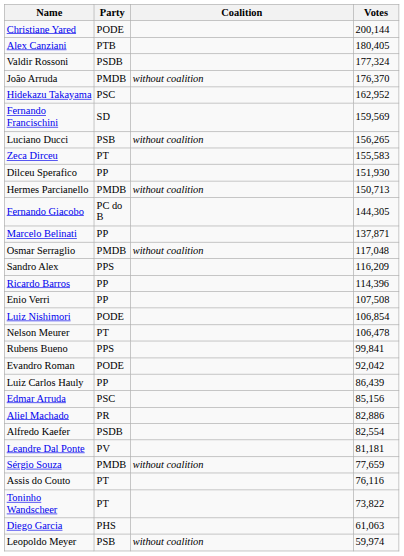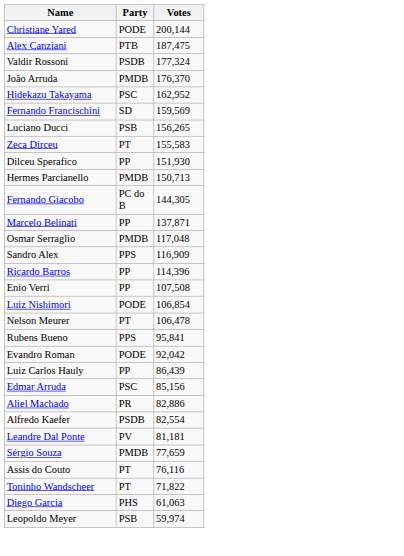- column: Coalition | without coalition | without coalition | without coalition | without coalition | without coalition | without coalition
Alex Canziani | Votes: 180,405 -> 187,475
Sandro Alex | Votes: 116,209 -> 116,909
Rubens Bueno | Votes: 99,841 -> 95,841
Toninho Wandscheer | Votes: 73,822 -> 71,822
